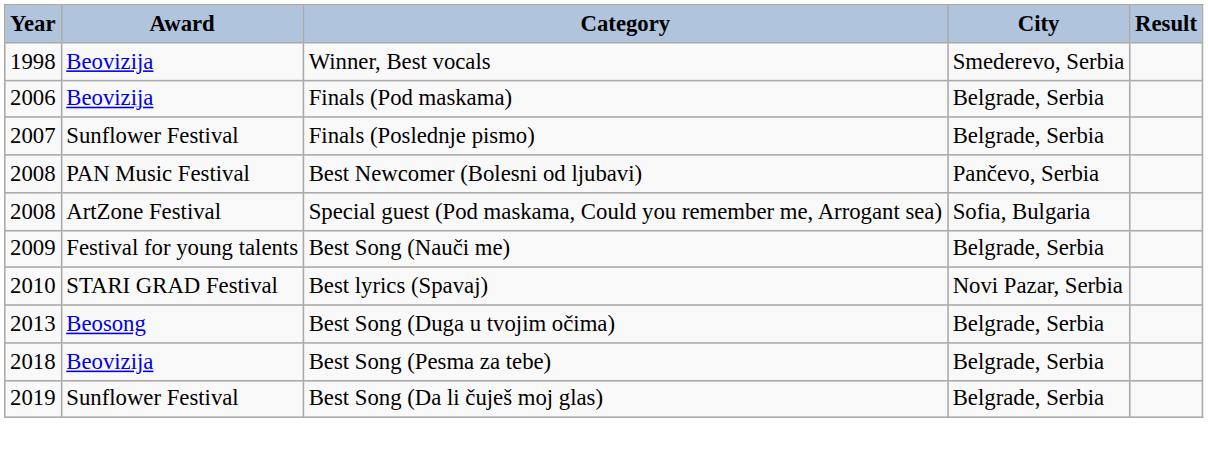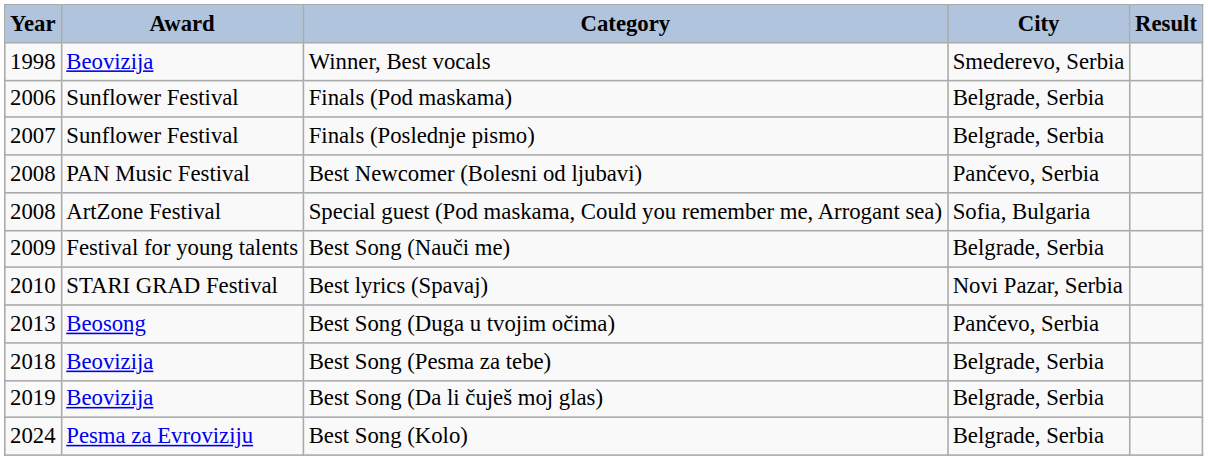Finals (Pod maskama) | Award: Beovizija -> Sunflower Festival
Best Song (Duga u tvojim očima) | City: Belgrade, Serbia -> Pančevo, Serbia
Best Song (Da li čuješ moj glas) | Award: Sunflower Festival -> Beovizija
+ row: 2024 | Pesma za Evroviziju | Best Song (Kolo) | Belgrade, Serbia
